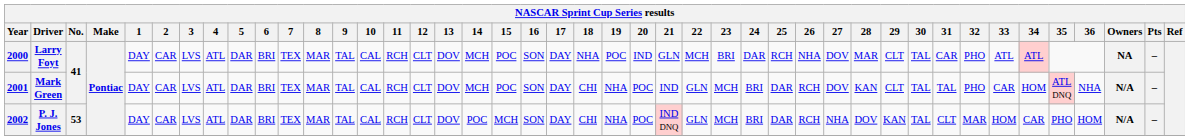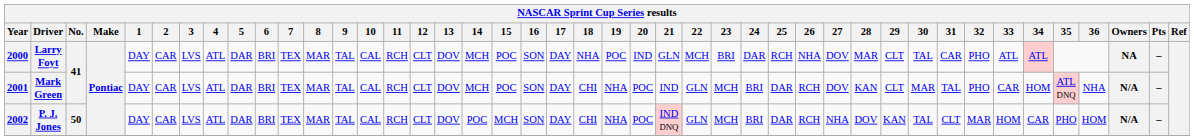Mark Green | 30: TAL -> MAR
P. J. Jones | No.: 53 -> 50
